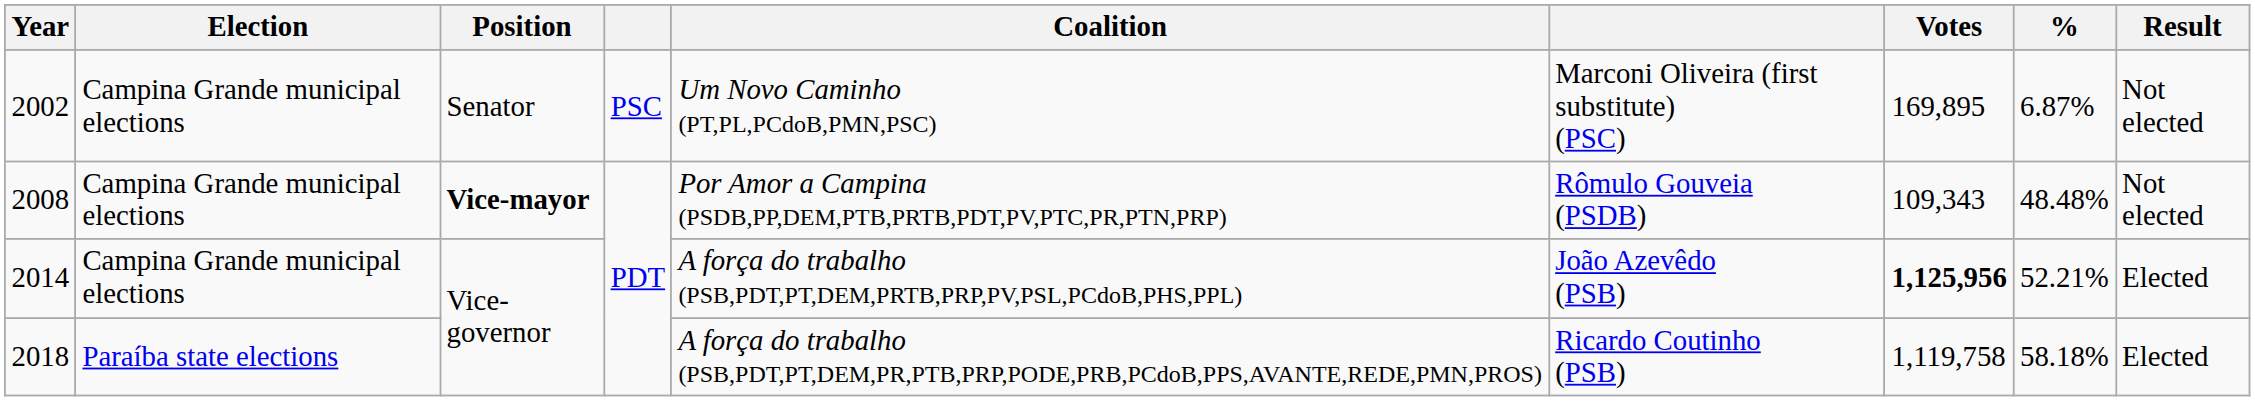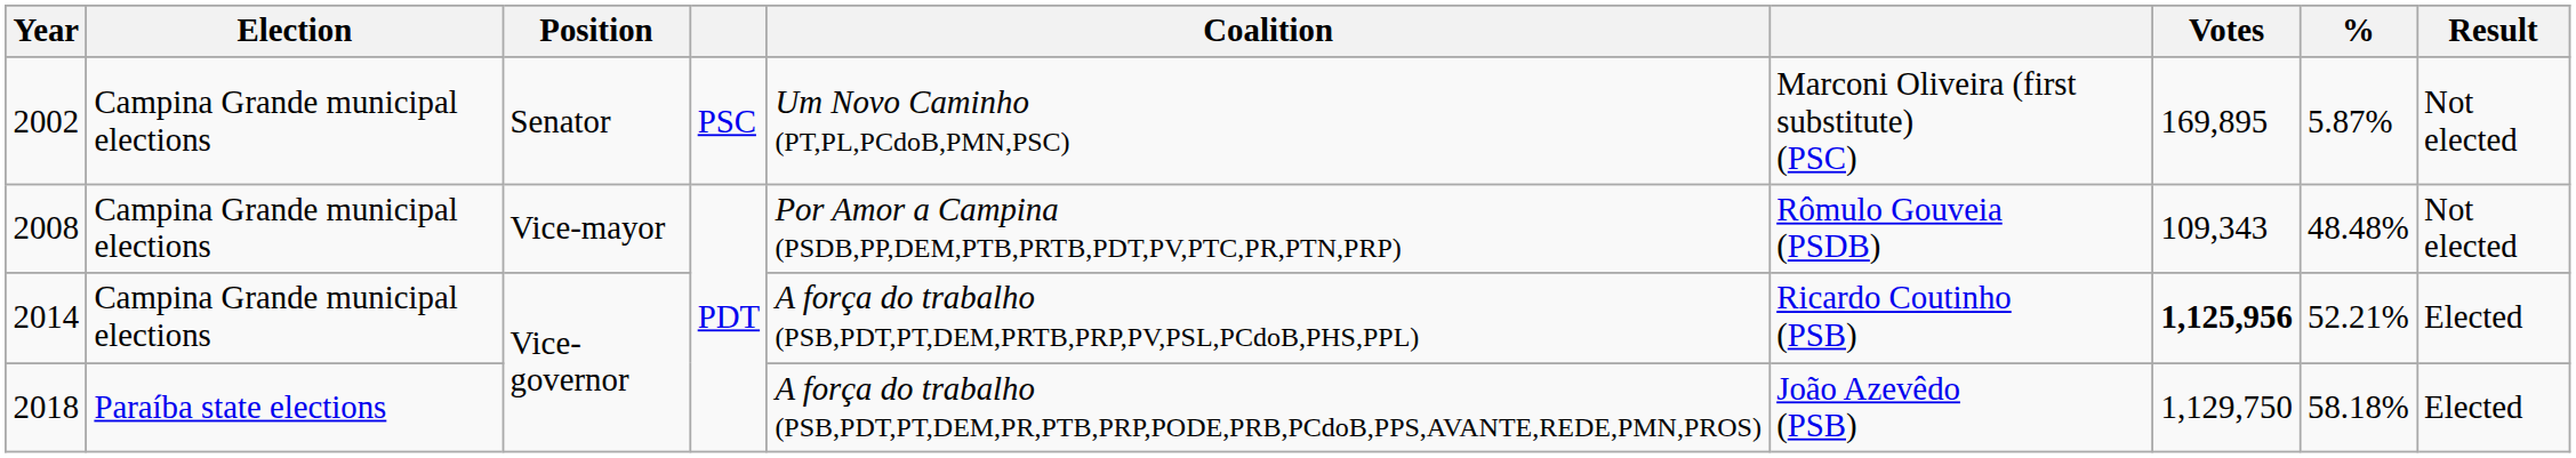2002 | %: 6.87% -> 5.87%
2008 | Position: bold -> normal
2014 | column 6: João Azevêdo (PSB) -> Ricardo Coutinho (PSB)
2018 | column 6: Ricardo Coutinho (PSB) -> João Azevêdo (PSB)
2018 | Votes: 1,119,758 -> 1,129,750
